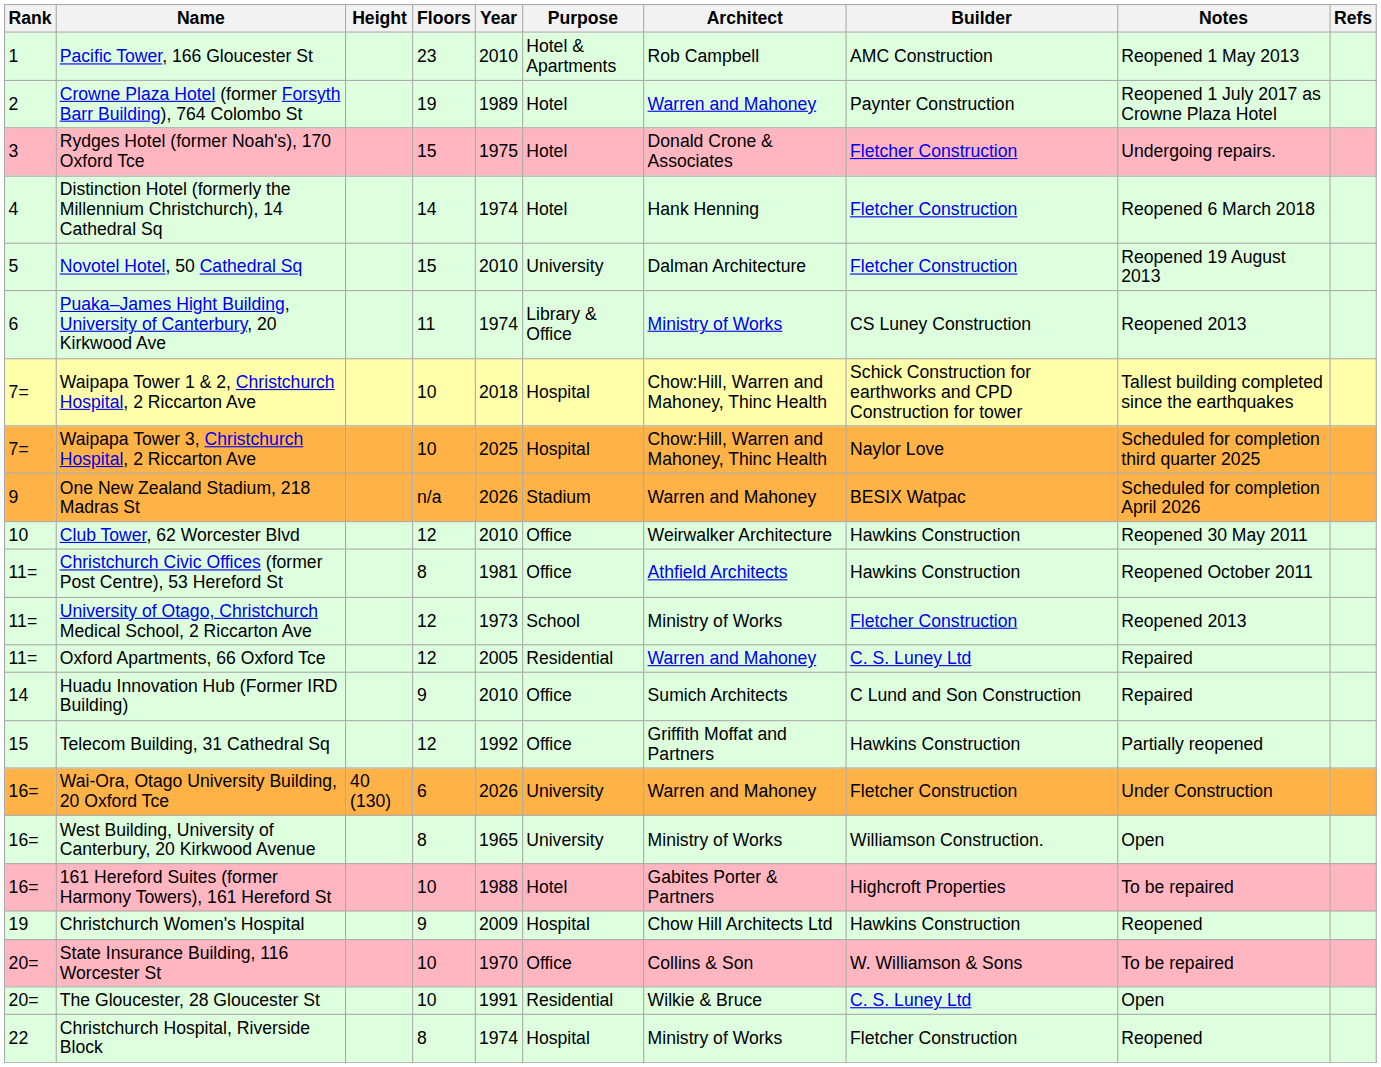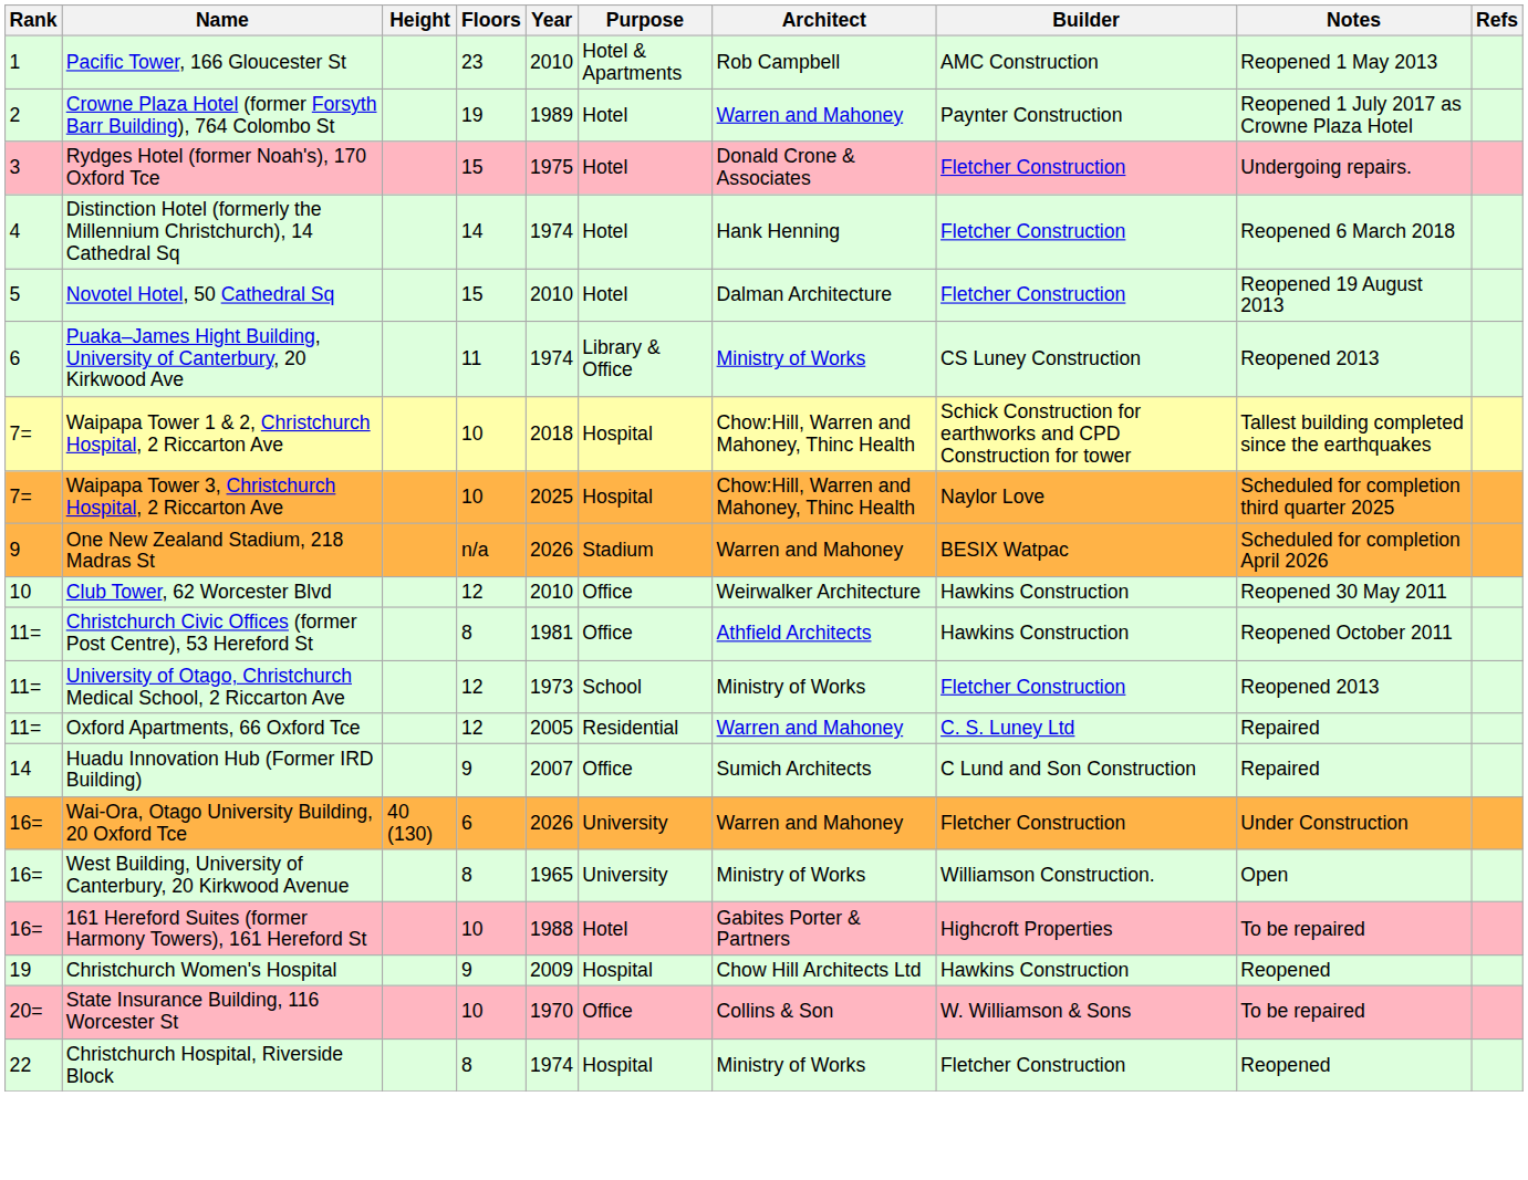Novotel Hotel, 50 Cathedral Sq | Purpose: University -> Hotel
Huadu Innovation Hub (Former IRD Building) | Year: 2010 -> 2007
- row: 15 | Telecom Building, 31 Cathedral Sq | 12 | 1992 | Office | Griffith Moffat and Partners | Hawkins Construction | Partially reopened
- row: 20= | The Gloucester, 28 Gloucester St | 10 | 1991 | Residential | Wilkie & Bruce | C. S. Luney Ltd | Open
